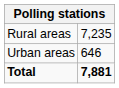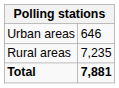rows swapped: Urban areas <-> Rural areas
